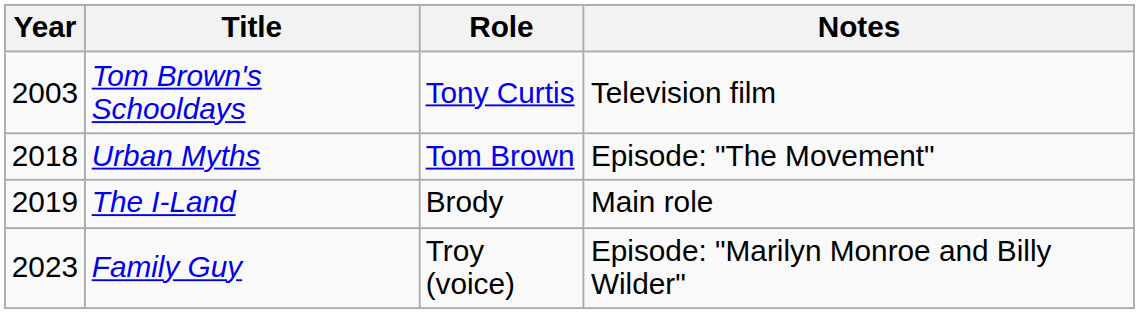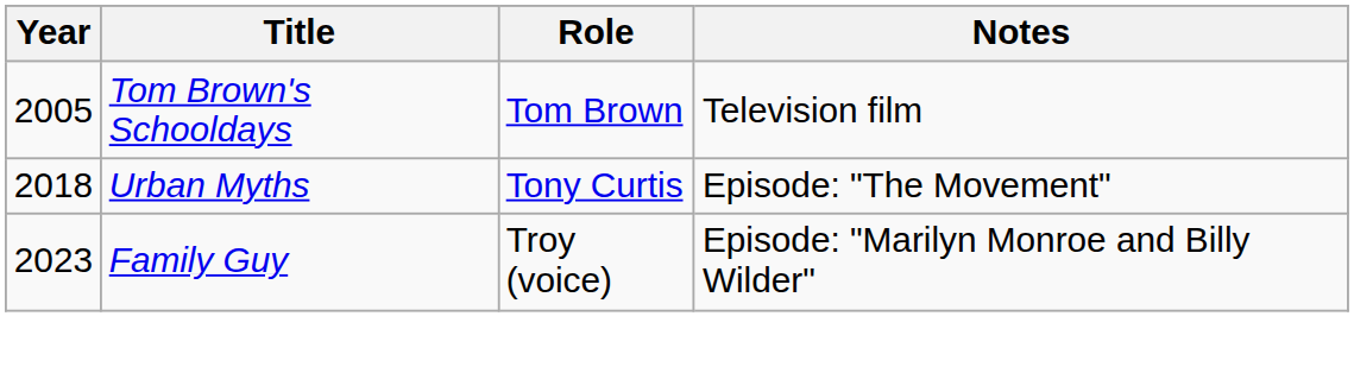Tom Brown's Schooldays | Year: 2003 -> 2005
Tom Brown's Schooldays | Role: Tony Curtis -> Tom Brown
Urban Myths | Role: Tom Brown -> Tony Curtis
- row: 2019 | The I-Land | Brody | Main role
